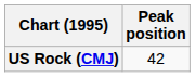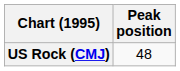US Rock (CMJ) | Peak position: 42 -> 48
